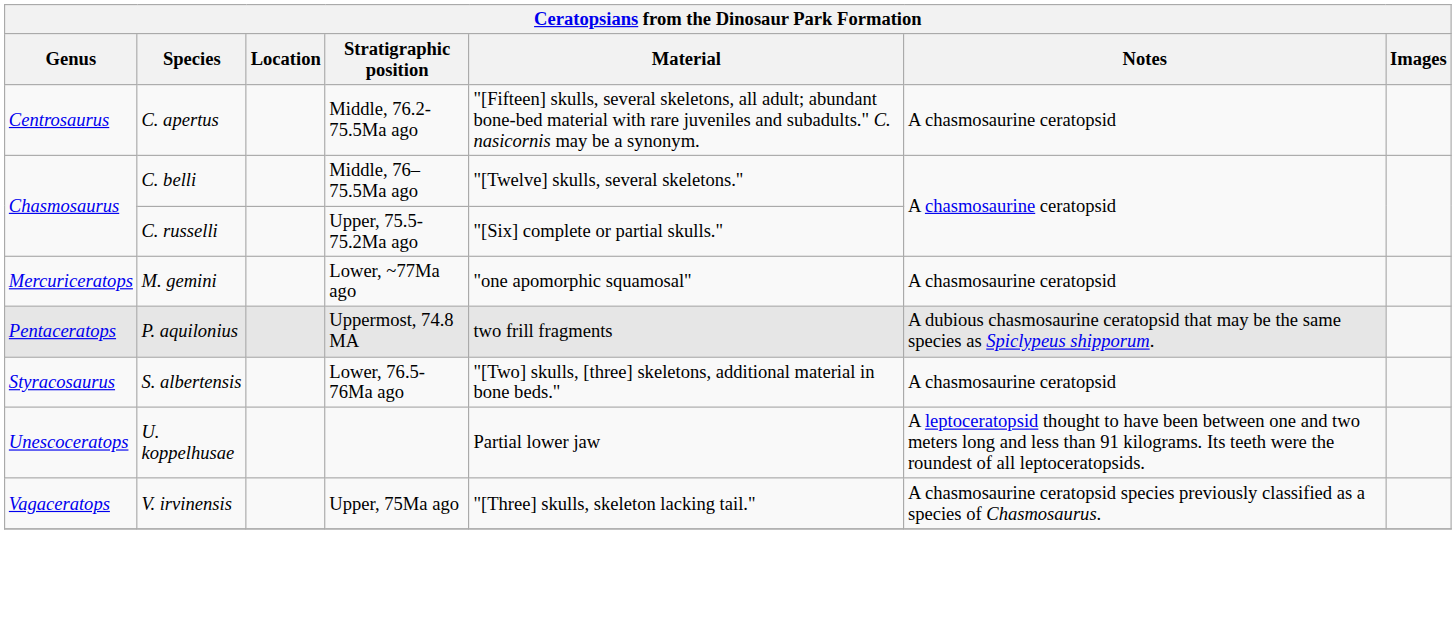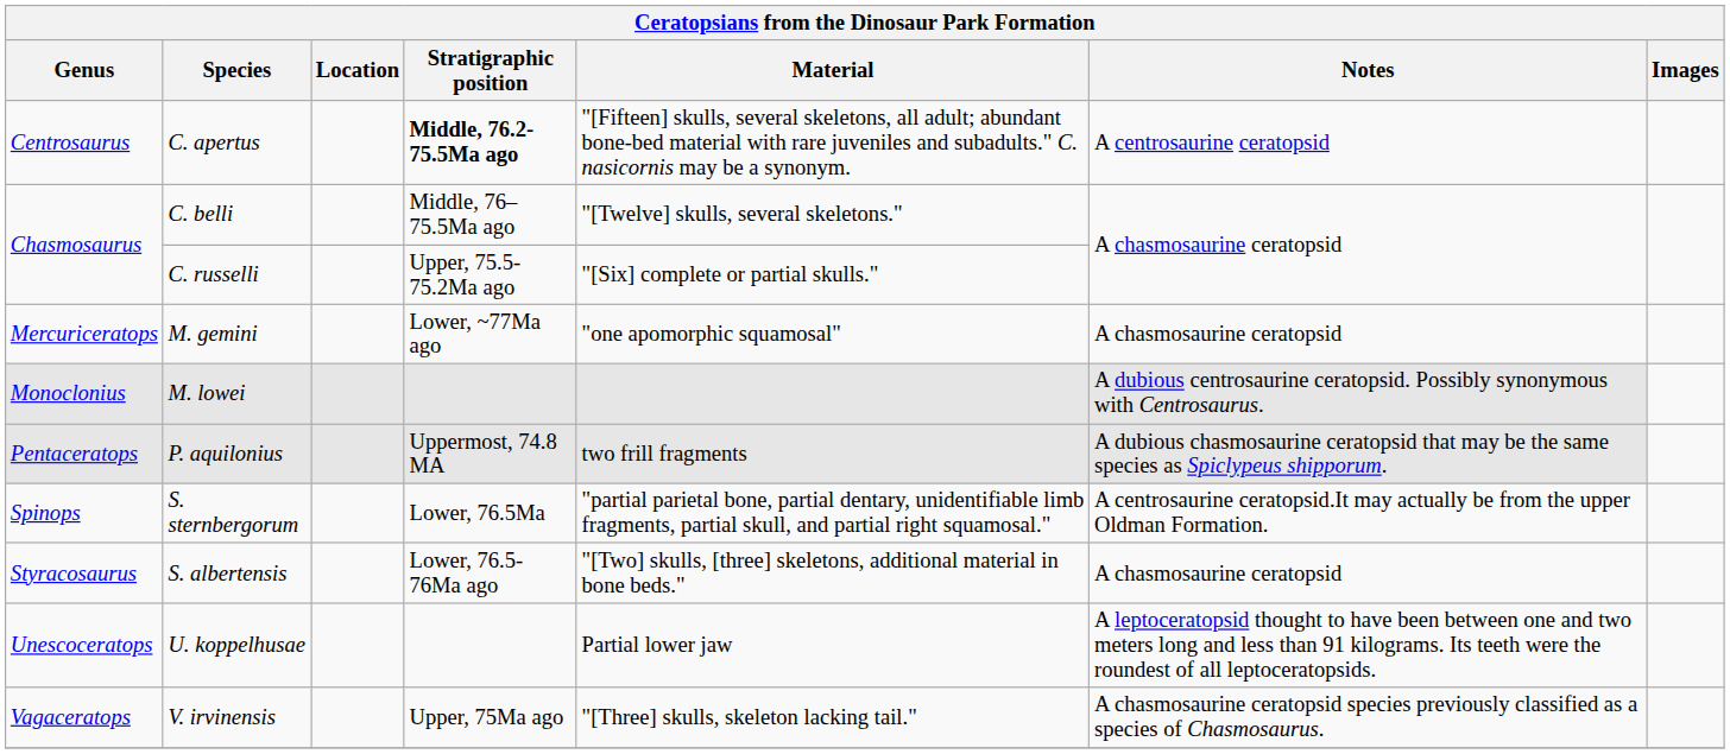C. apertus | Stratigraphic position: normal -> bold
C. apertus | Notes: A chasmosaurine ceratopsid -> A centrosaurine ceratopsid
+ row: Monoclonius | M. lowei | A dubious centrosaurine ceratopsid. Possibly synonymous with Centrosaurus.
+ row: Spinops | S. sternbergorum | Lower, 76.5Ma | "partial parietal bone, partial dentary, unidentifiable limb fragments, partial skull, and partial right squamosal." | A centrosaurine ceratopsid.It may actually be from the upper Oldman Formation.
